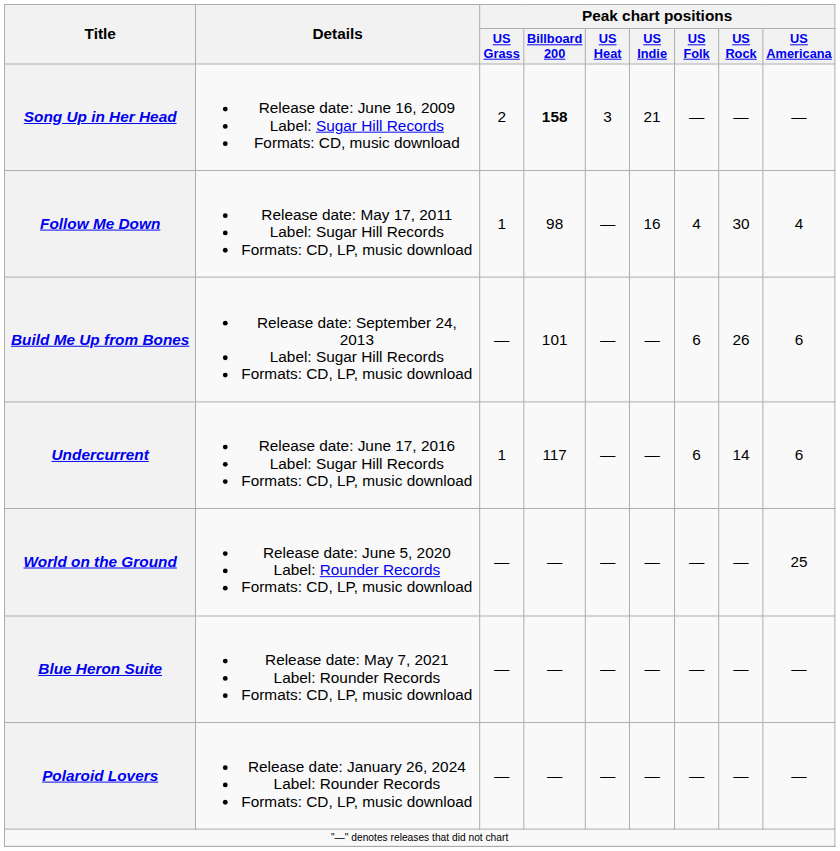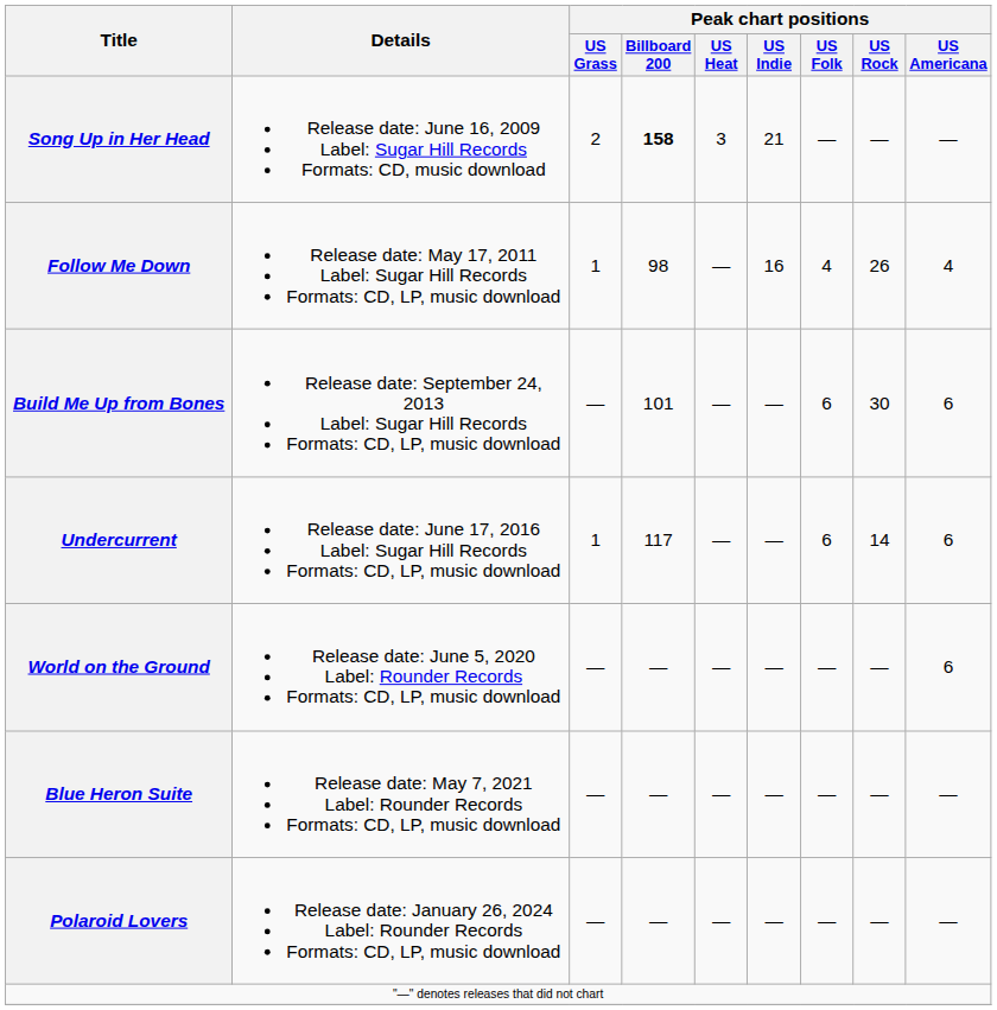Follow Me Down | Peak chart positions / US Rock: 30 -> 26
Build Me Up from Bones | Peak chart positions / US Rock: 26 -> 30
World on the Ground | Peak chart positions / US Americana: 25 -> 6
